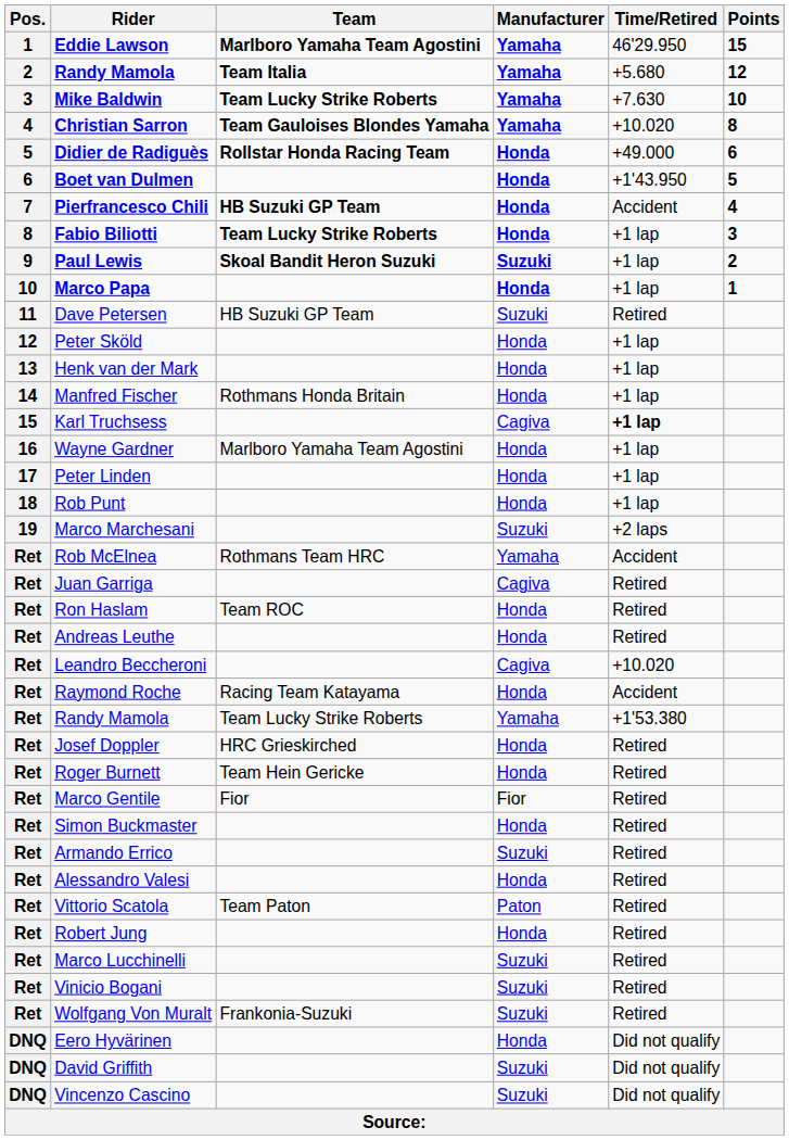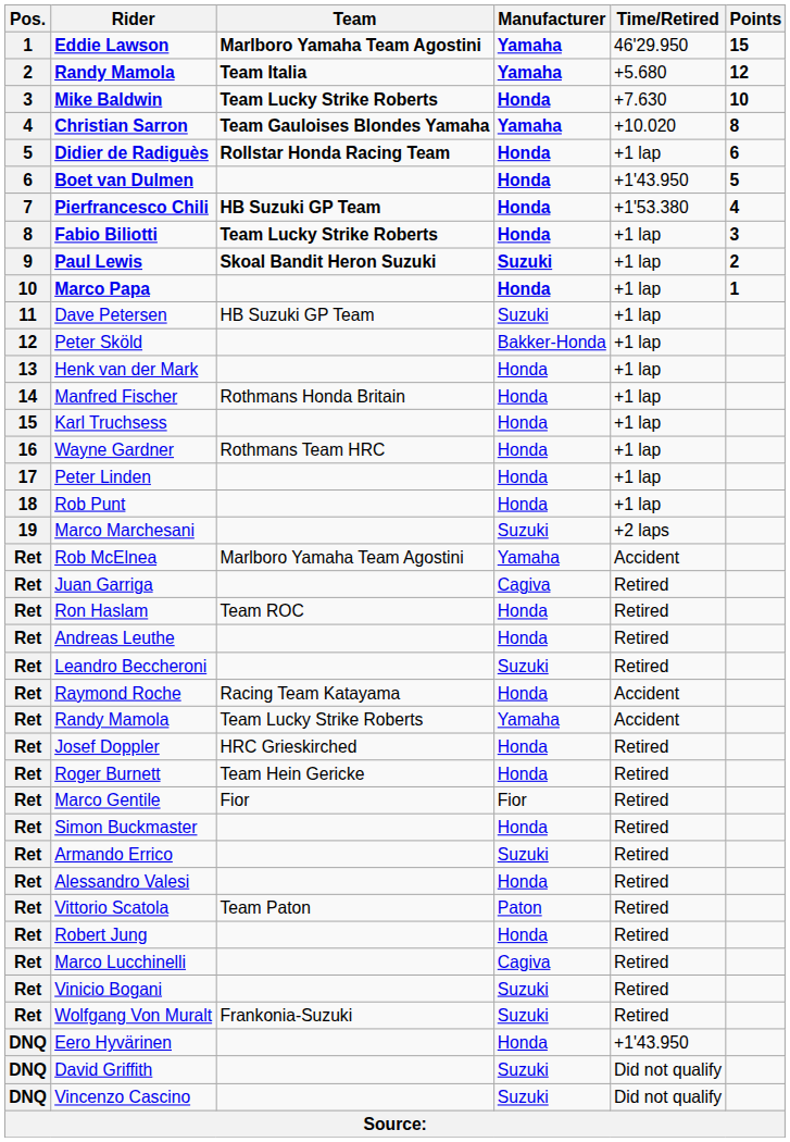Mike Baldwin | Manufacturer: Yamaha -> Honda
Didier de Radiguès | Time/Retired: +49.000 -> +1 lap
Pierfrancesco Chili | Time/Retired: Accident -> +1'53.380
Dave Petersen | Time/Retired: Retired -> +1 lap
Peter Sköld | Manufacturer: Honda -> Bakker-Honda
Karl Truchsess | Manufacturer: Cagiva -> Honda
Karl Truchsess | Time/Retired: bold -> normal
Wayne Gardner | Team: Marlboro Yamaha Team Agostini -> Rothmans Team HRC
Rob McElnea | Team: Rothmans Team HRC -> Marlboro Yamaha Team Agostini
Leandro Beccheroni | Manufacturer: Cagiva -> Suzuki
Leandro Beccheroni | Time/Retired: +10.020 -> Retired
Ret / Randy Mamola | Time/Retired: +1'53.380 -> Accident
Marco Lucchinelli | Manufacturer: Suzuki -> Cagiva
Eero Hyvärinen | Time/Retired: Did not qualify -> +1'43.950
